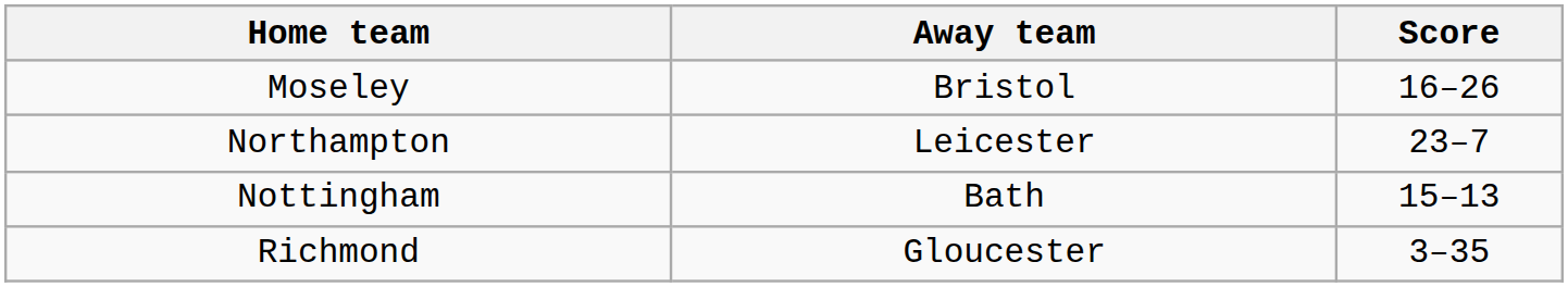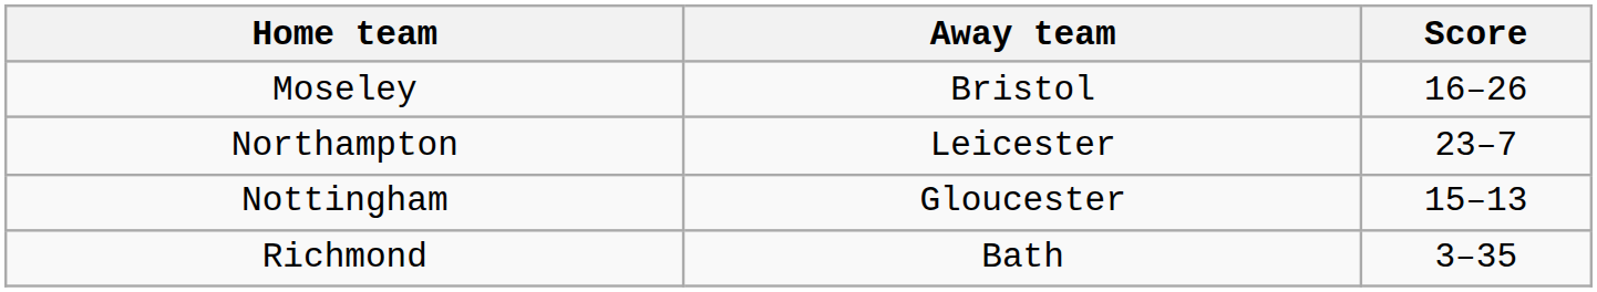Nottingham | Away team: Bath -> Gloucester
Richmond | Away team: Gloucester -> Bath
